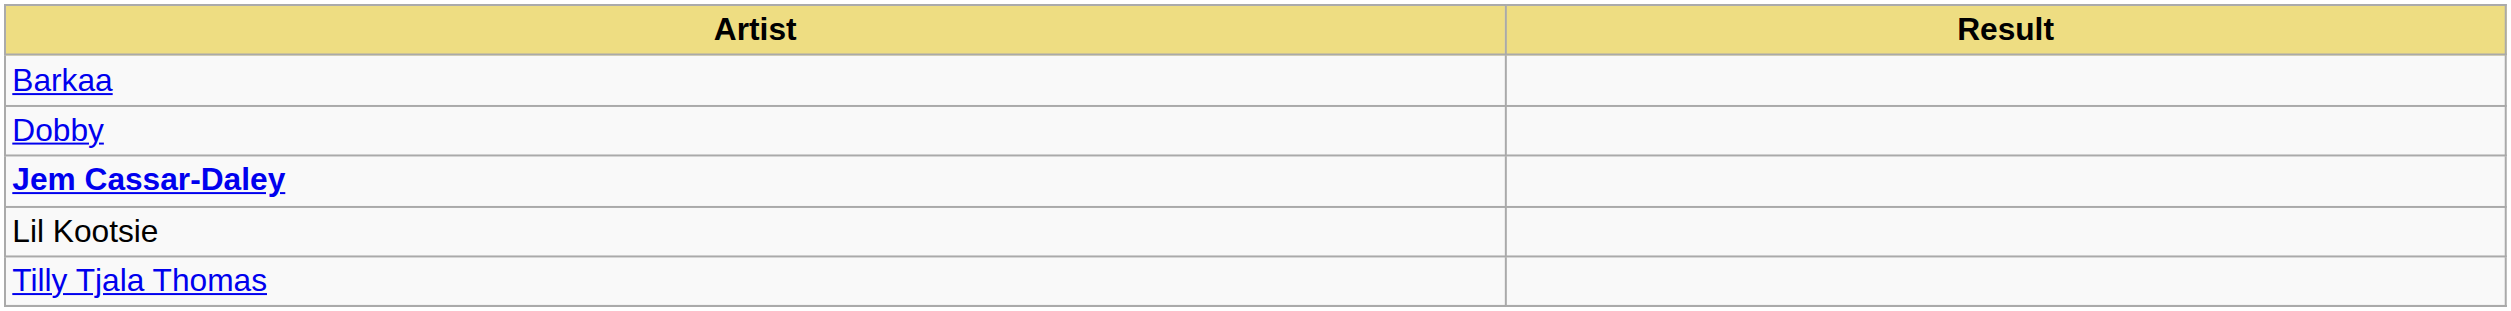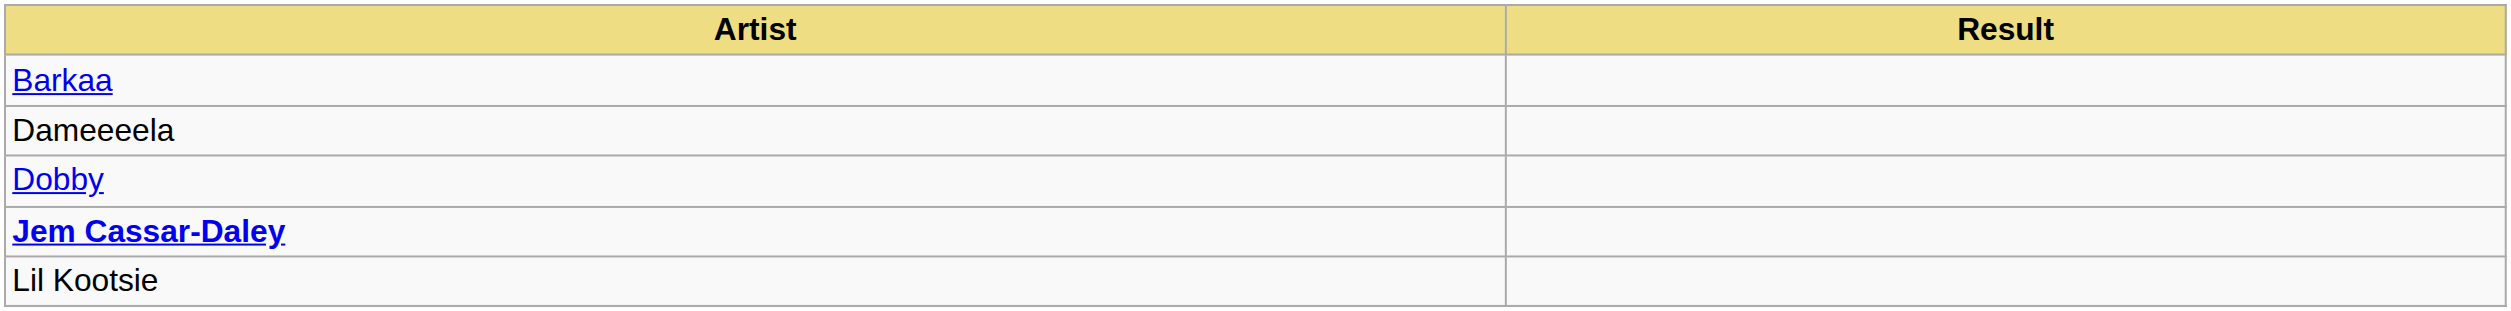+ row: Dameeeela
- row: Tilly Tjala Thomas
